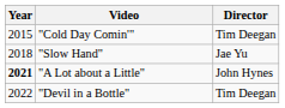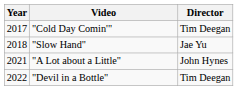"Cold Day Comin'" | Year: 2015 -> 2017
"A Lot about a Little" | Year: bold -> normal
